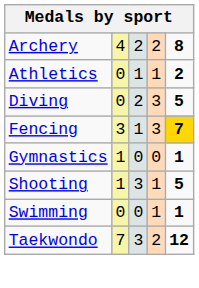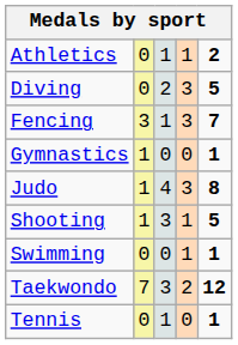- row: Archery | 4 | 2 | 2 | 8
Fencing | column 5: gold background -> no background
+ row: Judo | 1 | 4 | 3 | 8
+ row: Tennis | 0 | 1 | 0 | 1
